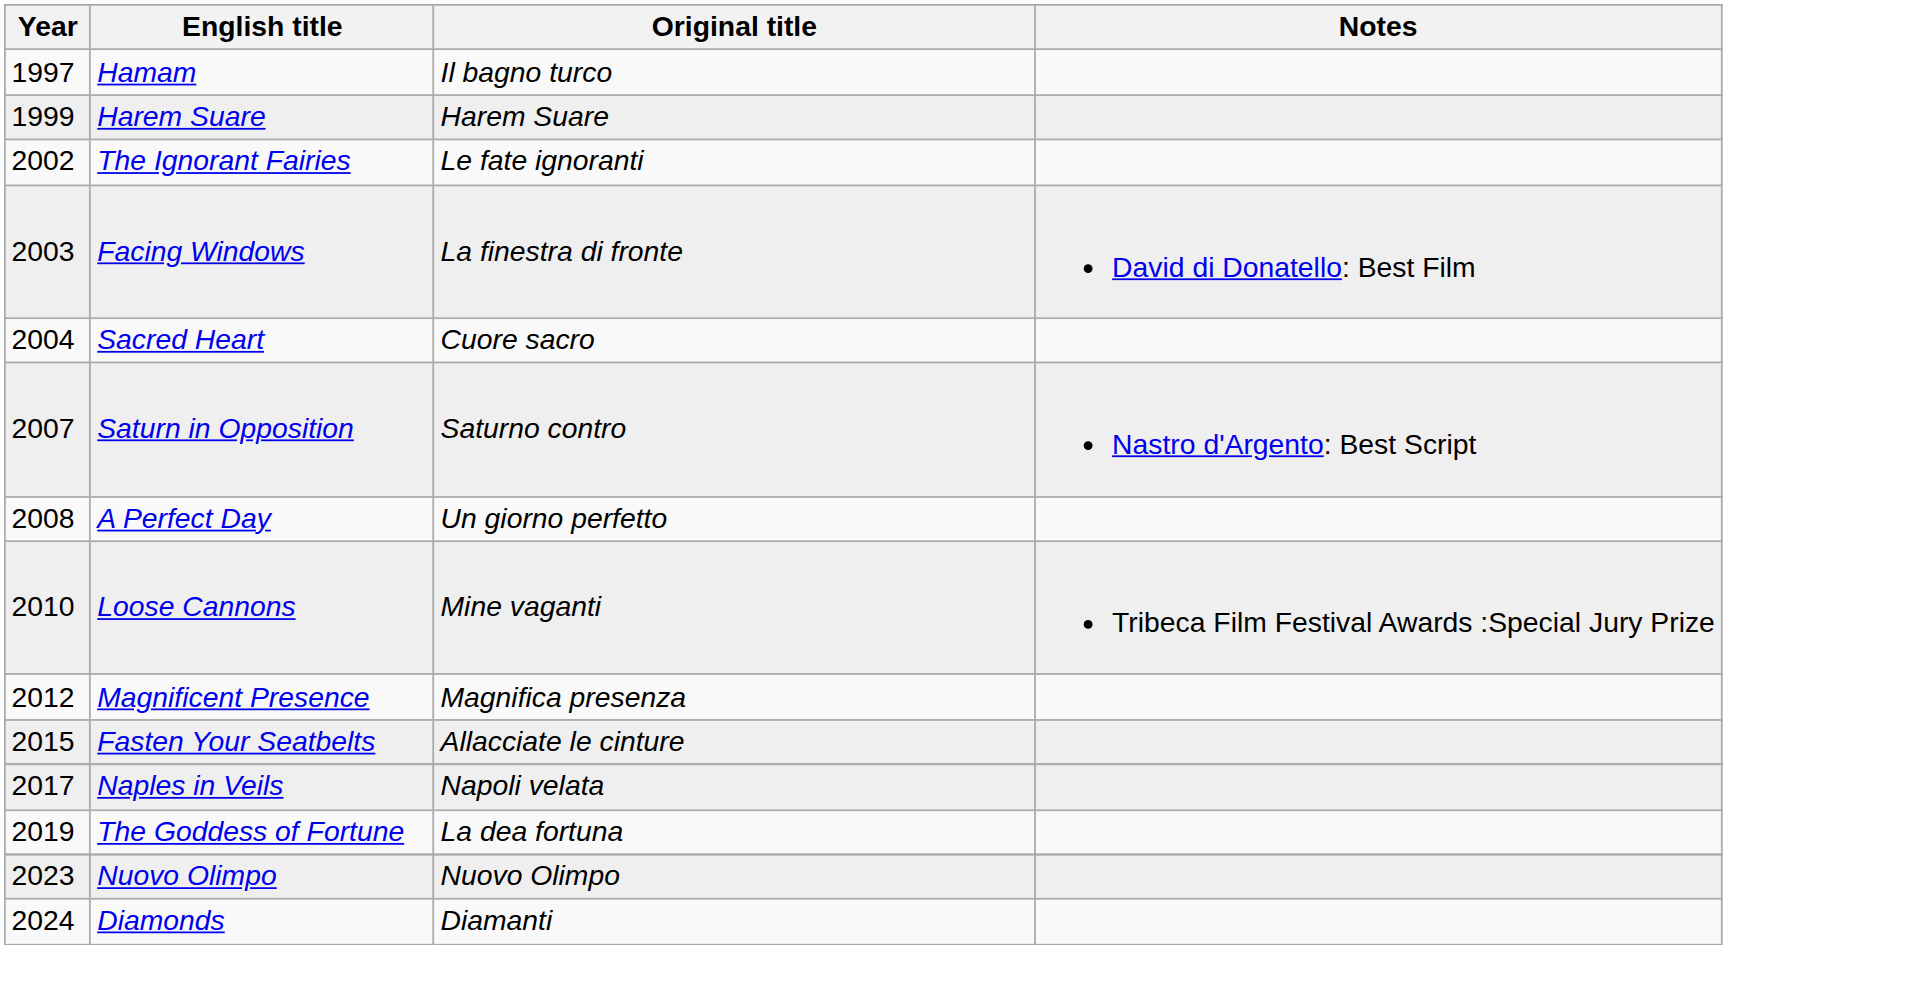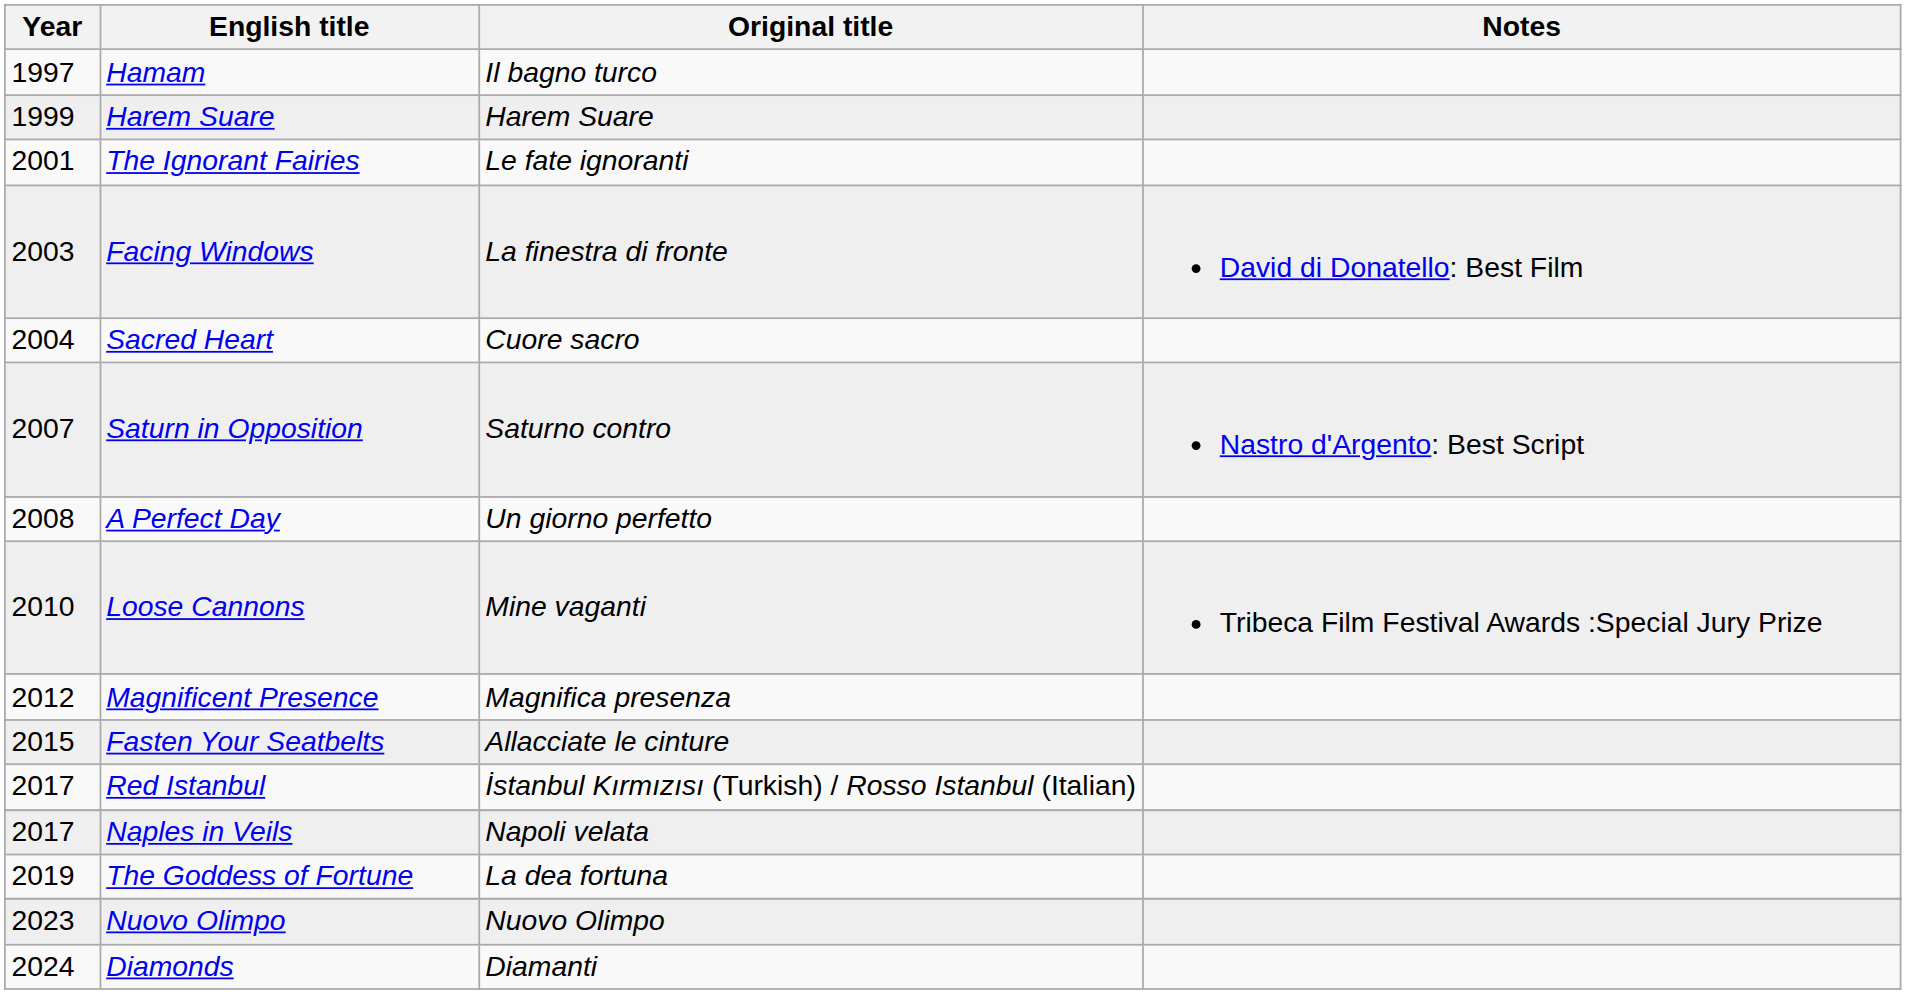The Ignorant Fairies | Year: 2002 -> 2001
+ row: 2017 | Red Istanbul | İstanbul Kırmızısı (Turkish) / Rosso Istanbul (Italian)
